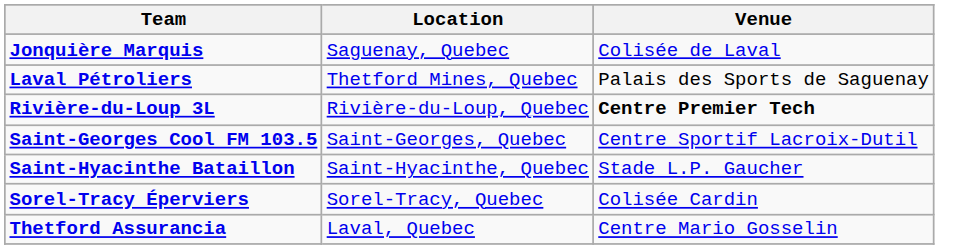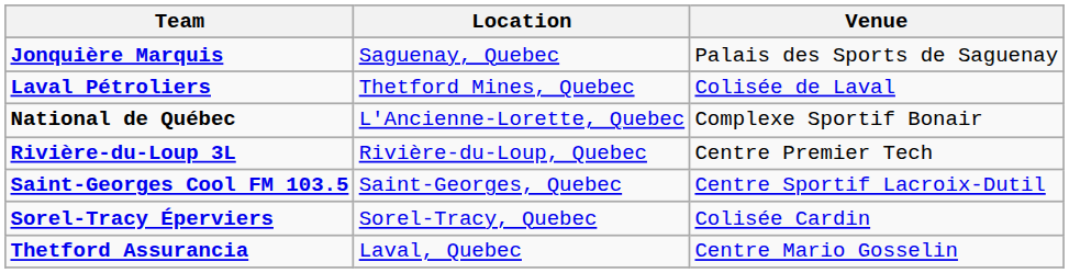Jonquière Marquis | Venue: Colisée de Laval -> Palais des Sports de Saguenay
Laval Pétroliers | Venue: Palais des Sports de Saguenay -> Colisée de Laval
+ row: National de Québec | L'Ancienne-Lorette, Quebec | Complexe Sportif Bonair
Rivière-du-Loup 3L | Venue: bold -> normal
- row: Saint-Hyacinthe Bataillon | Saint-Hyacinthe, Quebec | Stade L.P. Gaucher
